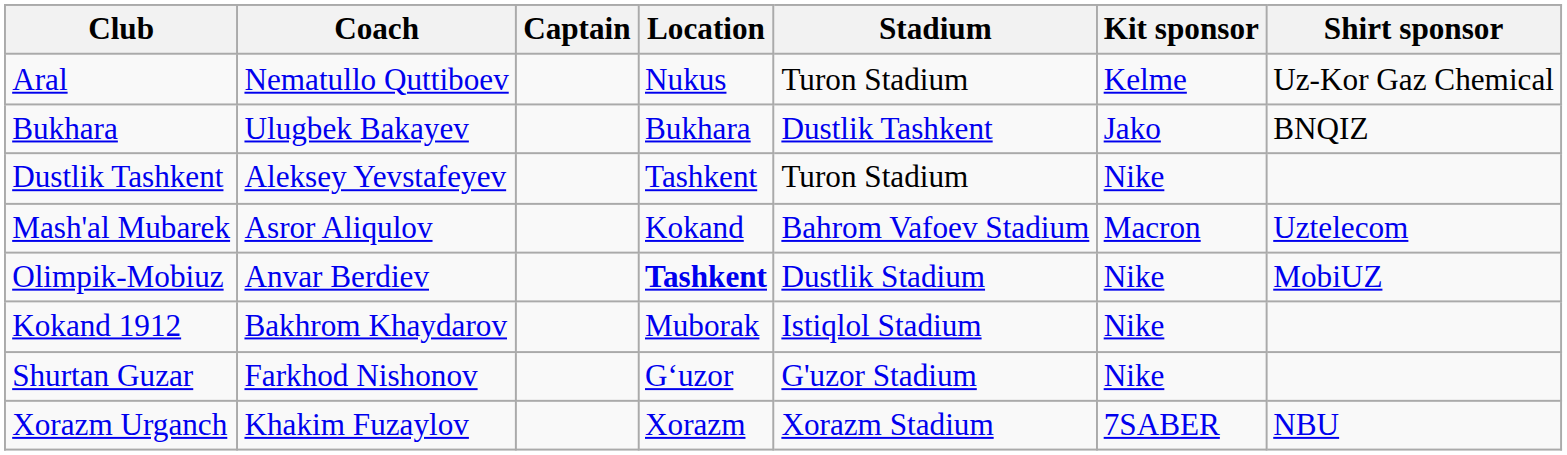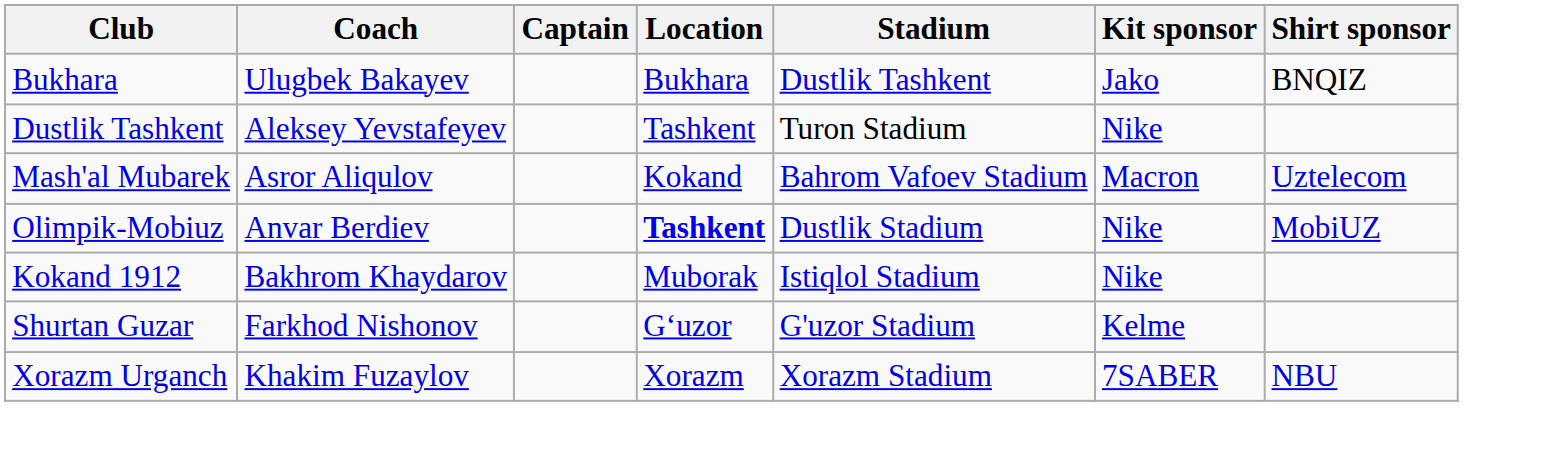- row: Aral | Nematullo Quttiboev | Nukus | Turon Stadium | Kelme | Uz-Kor Gaz Chemical
Shurtan Guzar | Kit sponsor: Nike -> Kelme
